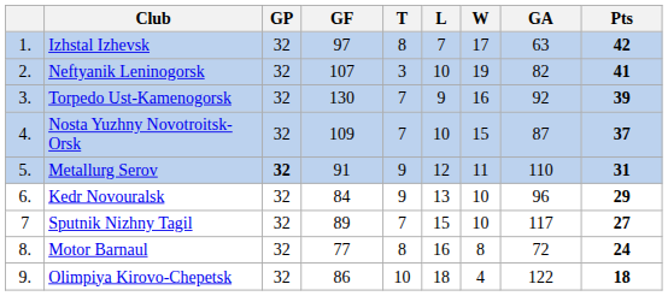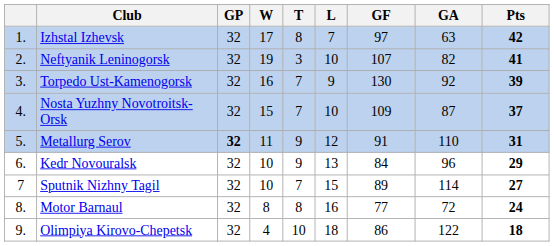columns swapped: W <-> GF
Sputnik Nizhny Tagil | GA: 117 -> 114
